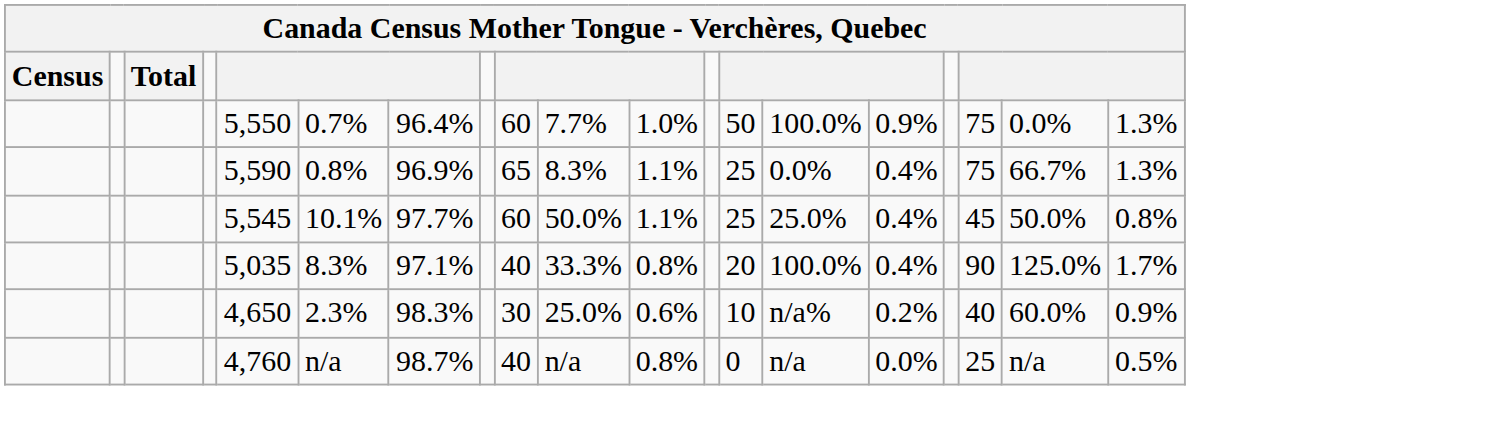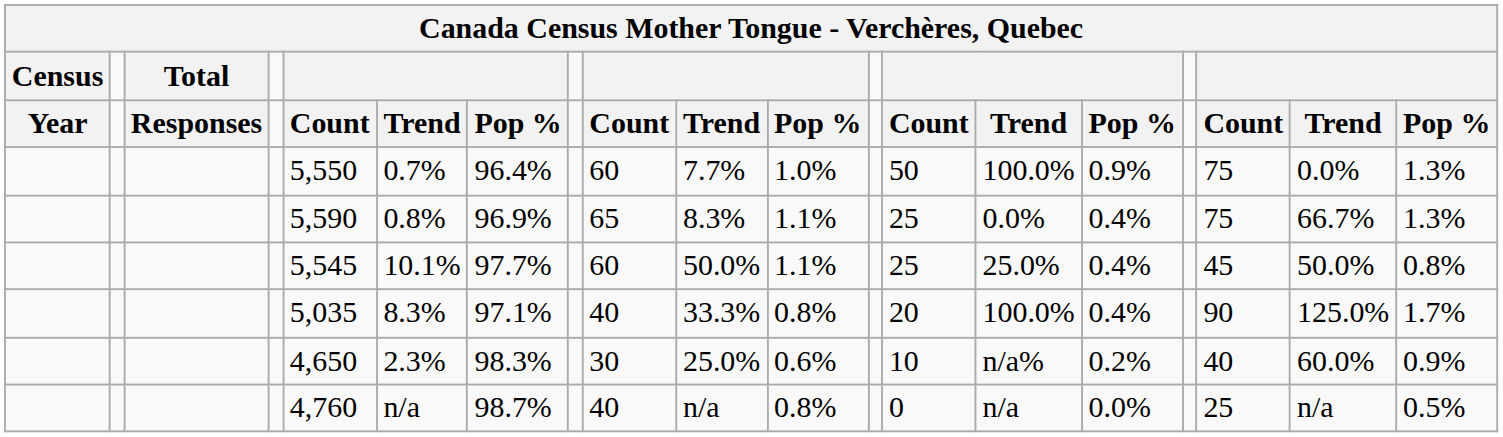+ row: Year | Responses | Count | Trend | Pop % | Count | Trend | Pop % | Count | Trend | Pop % | Count | Trend | Pop %
